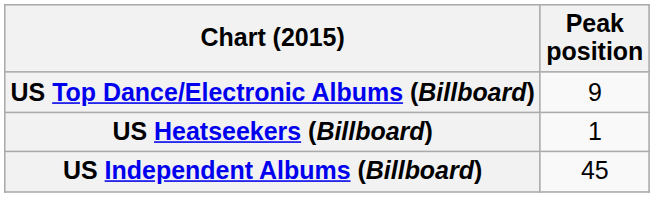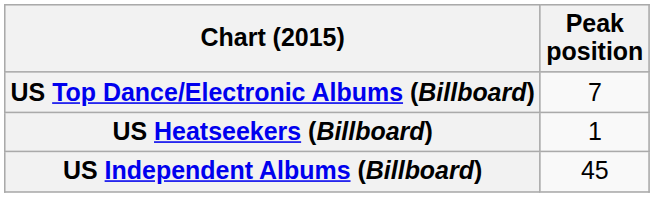US Top Dance/Electronic Albums (Billboard) | Peak position: 9 -> 7
